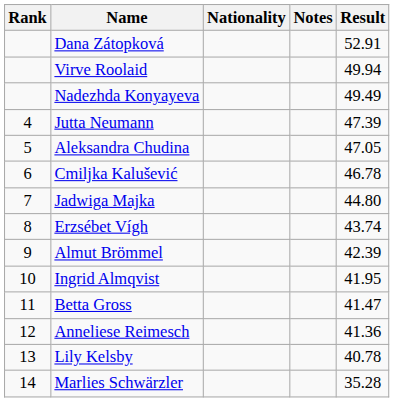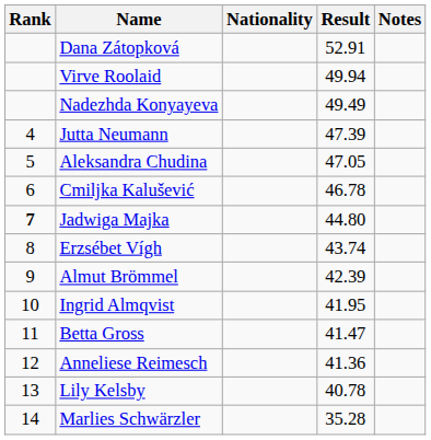columns swapped: Result <-> Notes
Jadwiga Majka | Rank: normal -> bold
